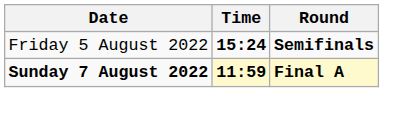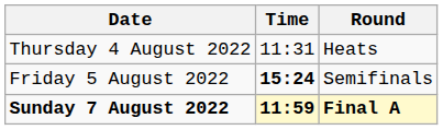+ row: Thursday 4 August 2022 | 11:31 | Heats
Friday 5 August 2022 | Round: bold -> normal
